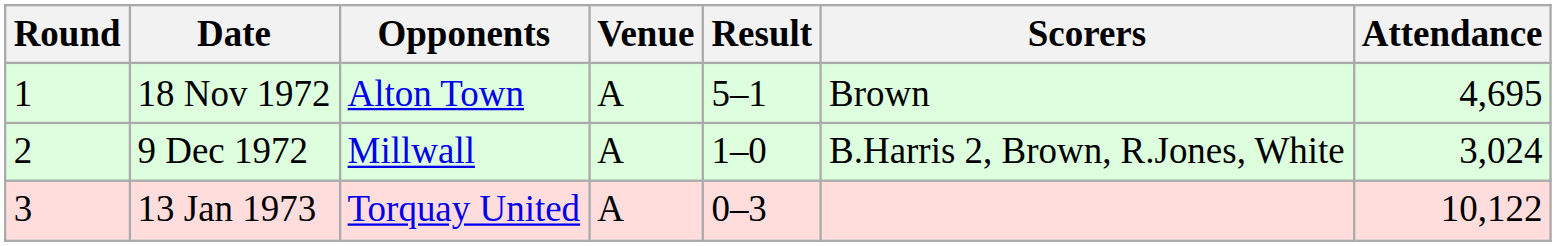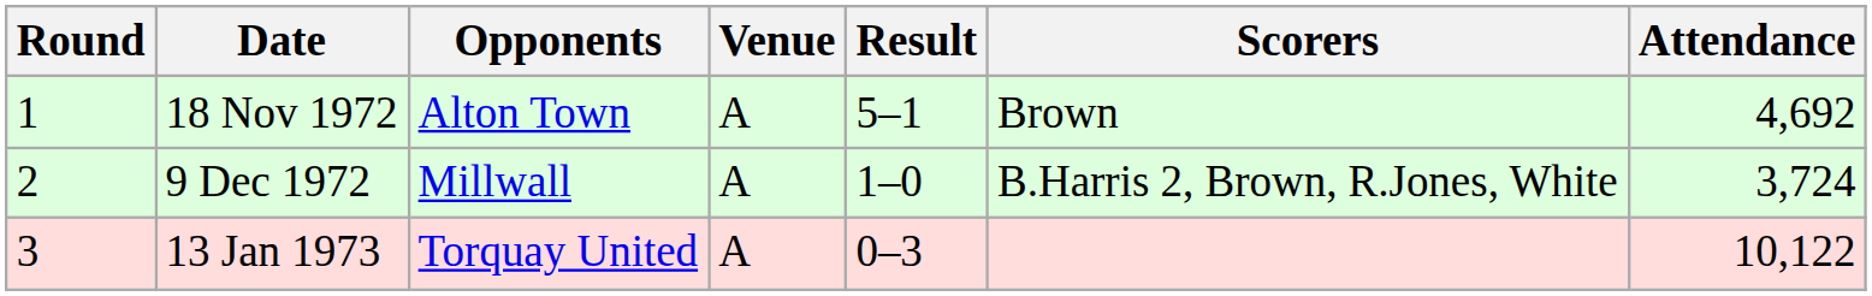18 Nov 1972 | Attendance: 4,695 -> 4,692
9 Dec 1972 | Attendance: 3,024 -> 3,724
